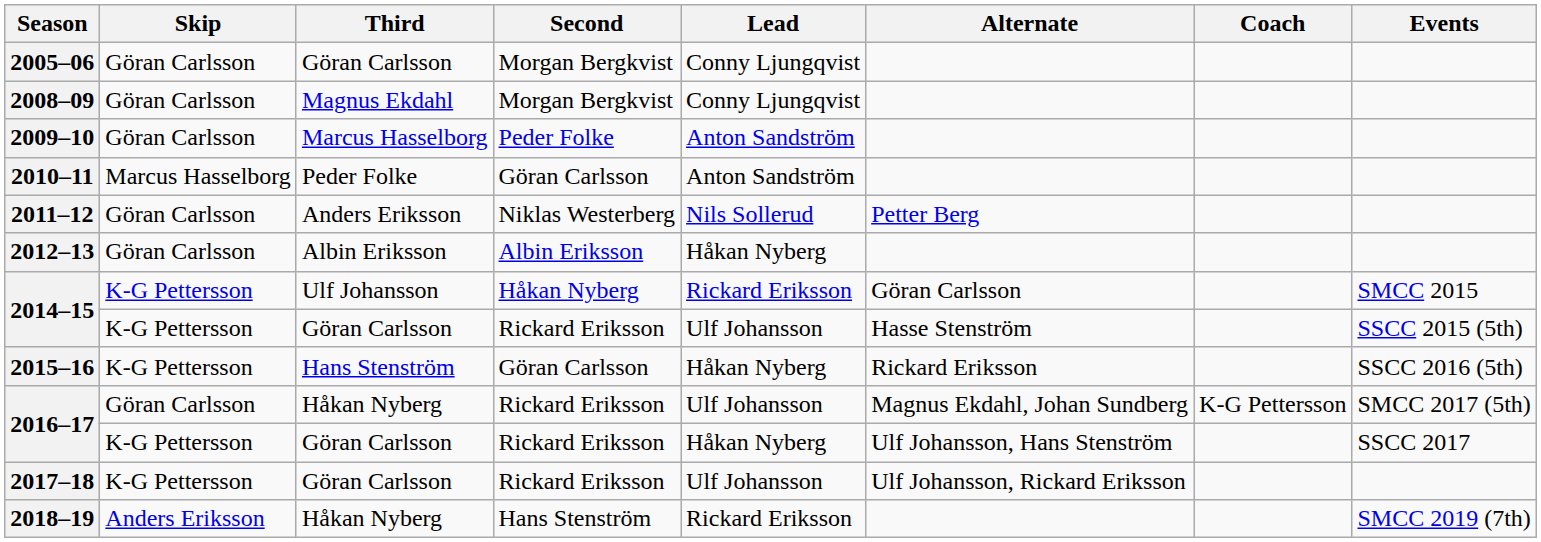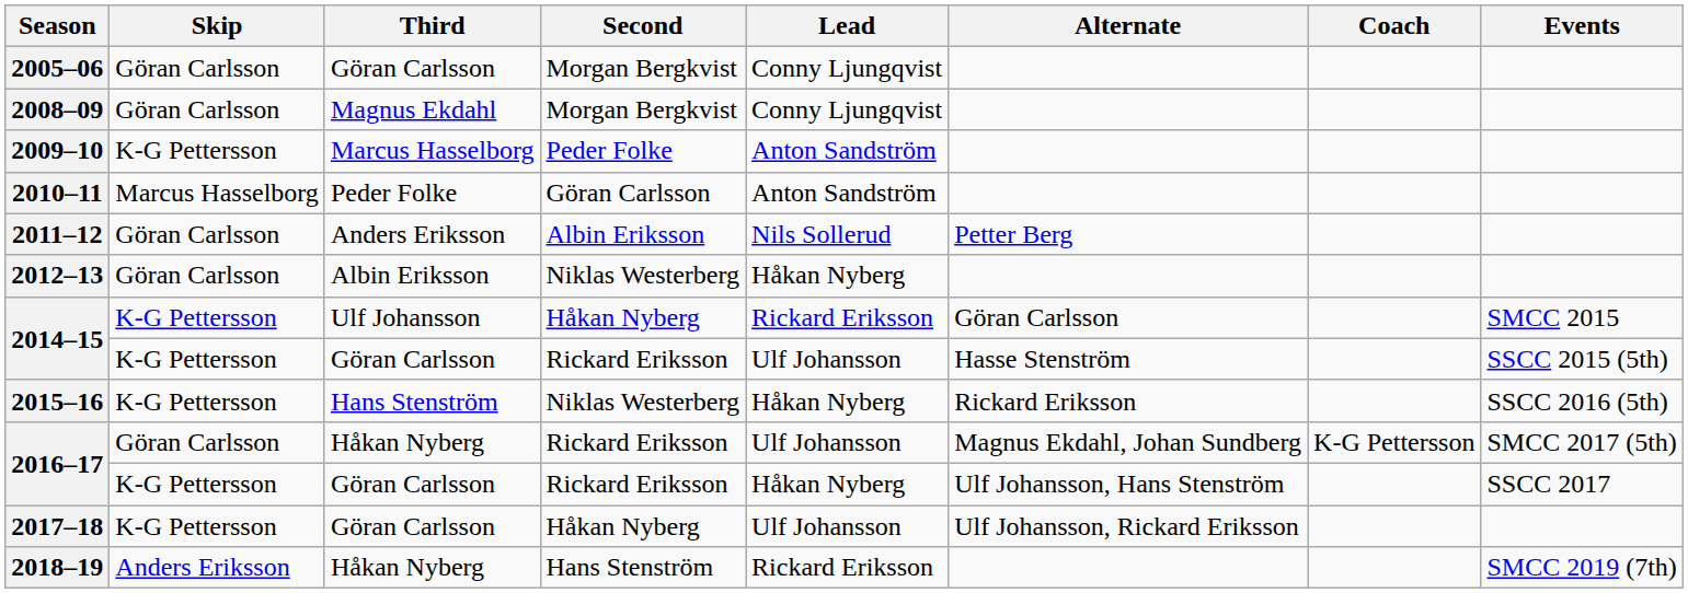2009–10 | Skip: Göran Carlsson -> K-G Pettersson
2011–12 | Second: Niklas Westerberg -> Albin Eriksson
2012–13 | Second: Albin Eriksson -> Niklas Westerberg
2015–16 | Second: Göran Carlsson -> Niklas Westerberg
2017–18 | Second: Rickard Eriksson -> Håkan Nyberg
